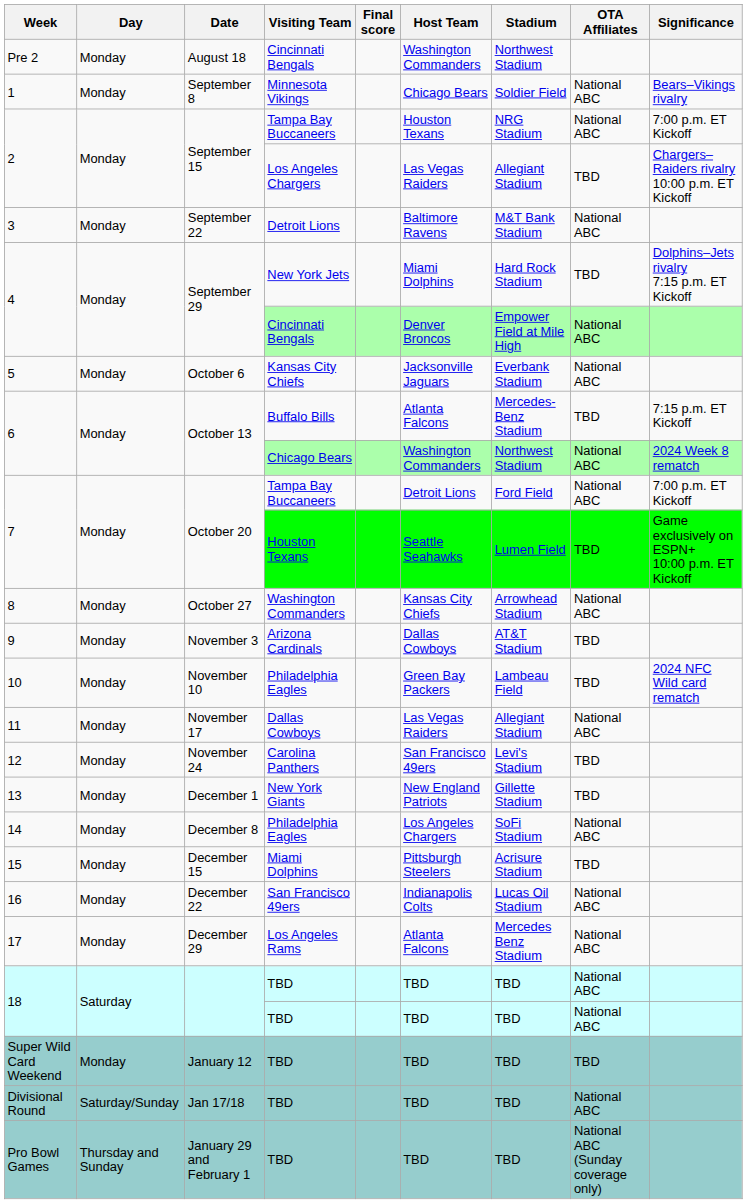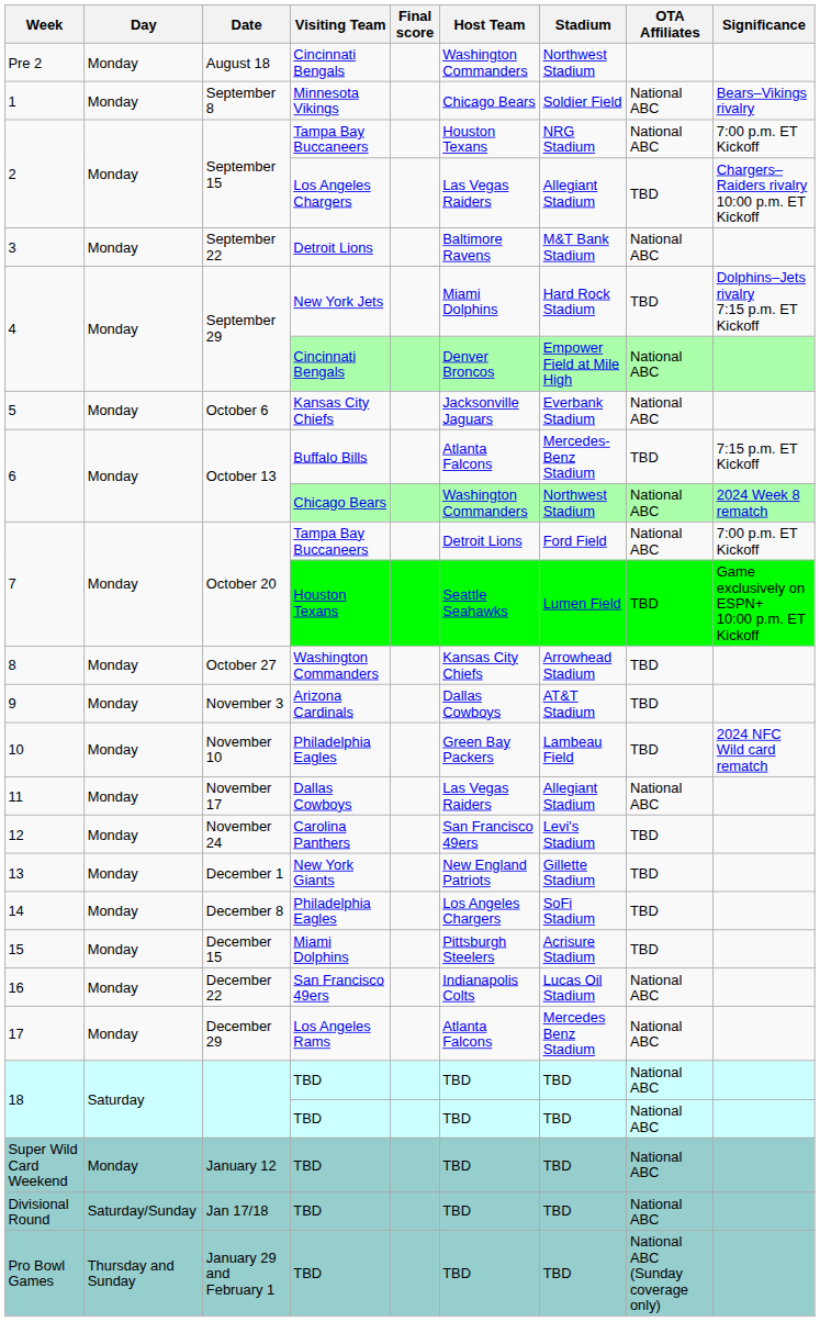8 | OTA Affiliates: National ABC -> TBD
14 | OTA Affiliates: National ABC -> TBD
Super Wild Card Weekend | OTA Affiliates: TBD -> National ABC
